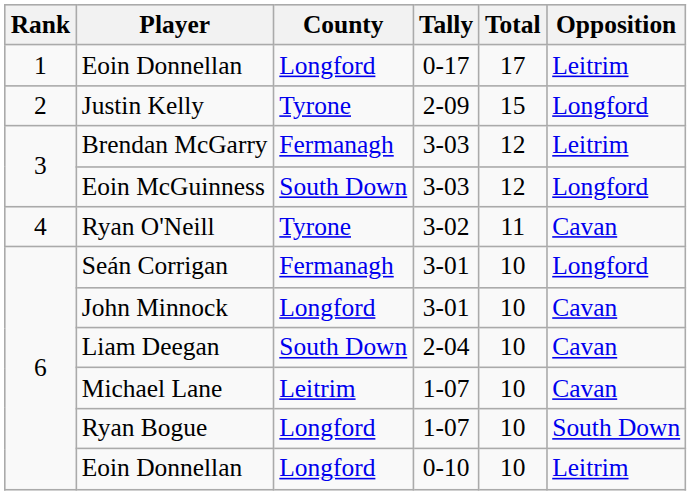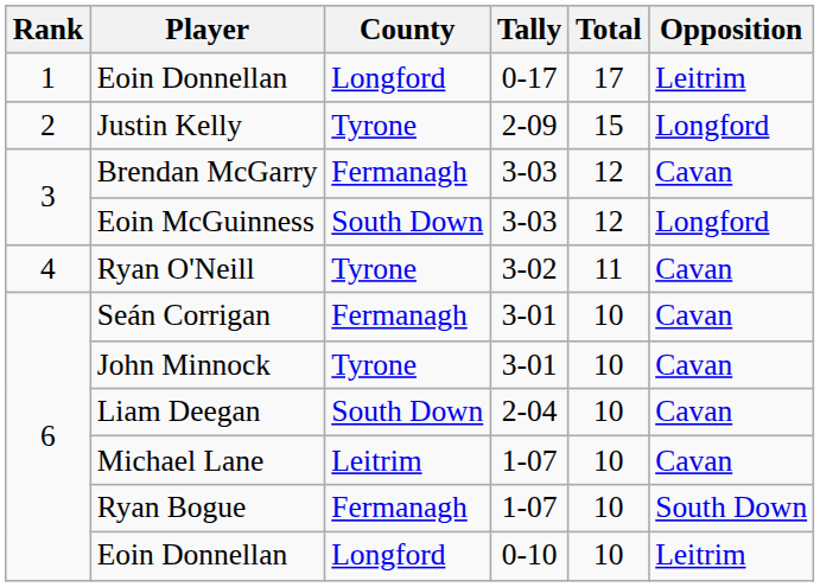Brendan McGarry | Opposition: Leitrim -> Cavan
Seán Corrigan | Opposition: Longford -> Cavan
John Minnock | County: Longford -> Tyrone
Ryan Bogue | County: Longford -> Fermanagh
